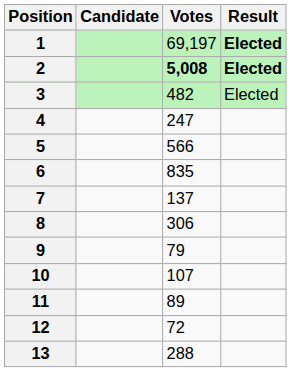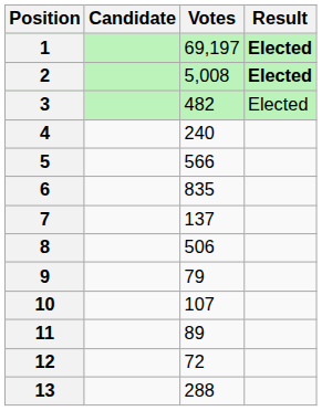2 | Votes: bold -> normal
4 | Votes: 247 -> 240
8 | Votes: 306 -> 506
